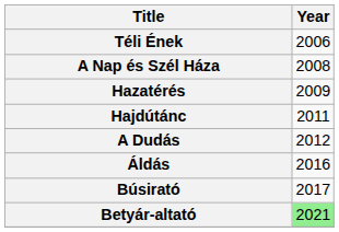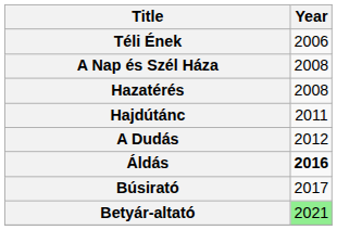Hazatérés | Year: 2009 -> 2008
Áldás | Year: normal -> bold
